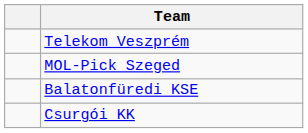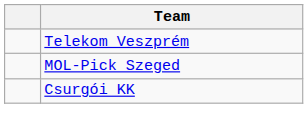- row: Balatonfüredi KSE
